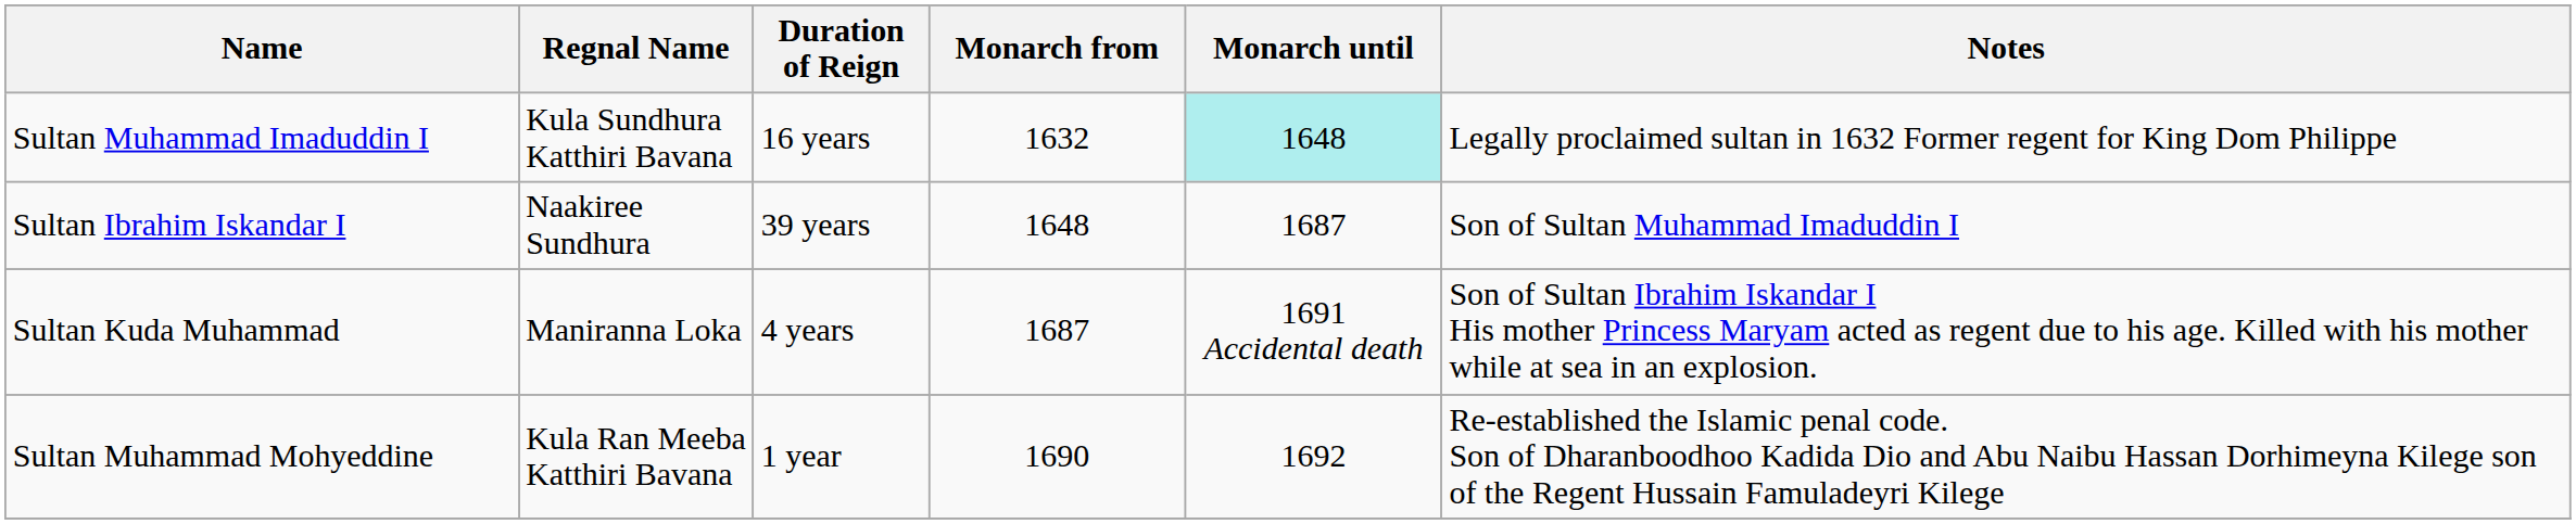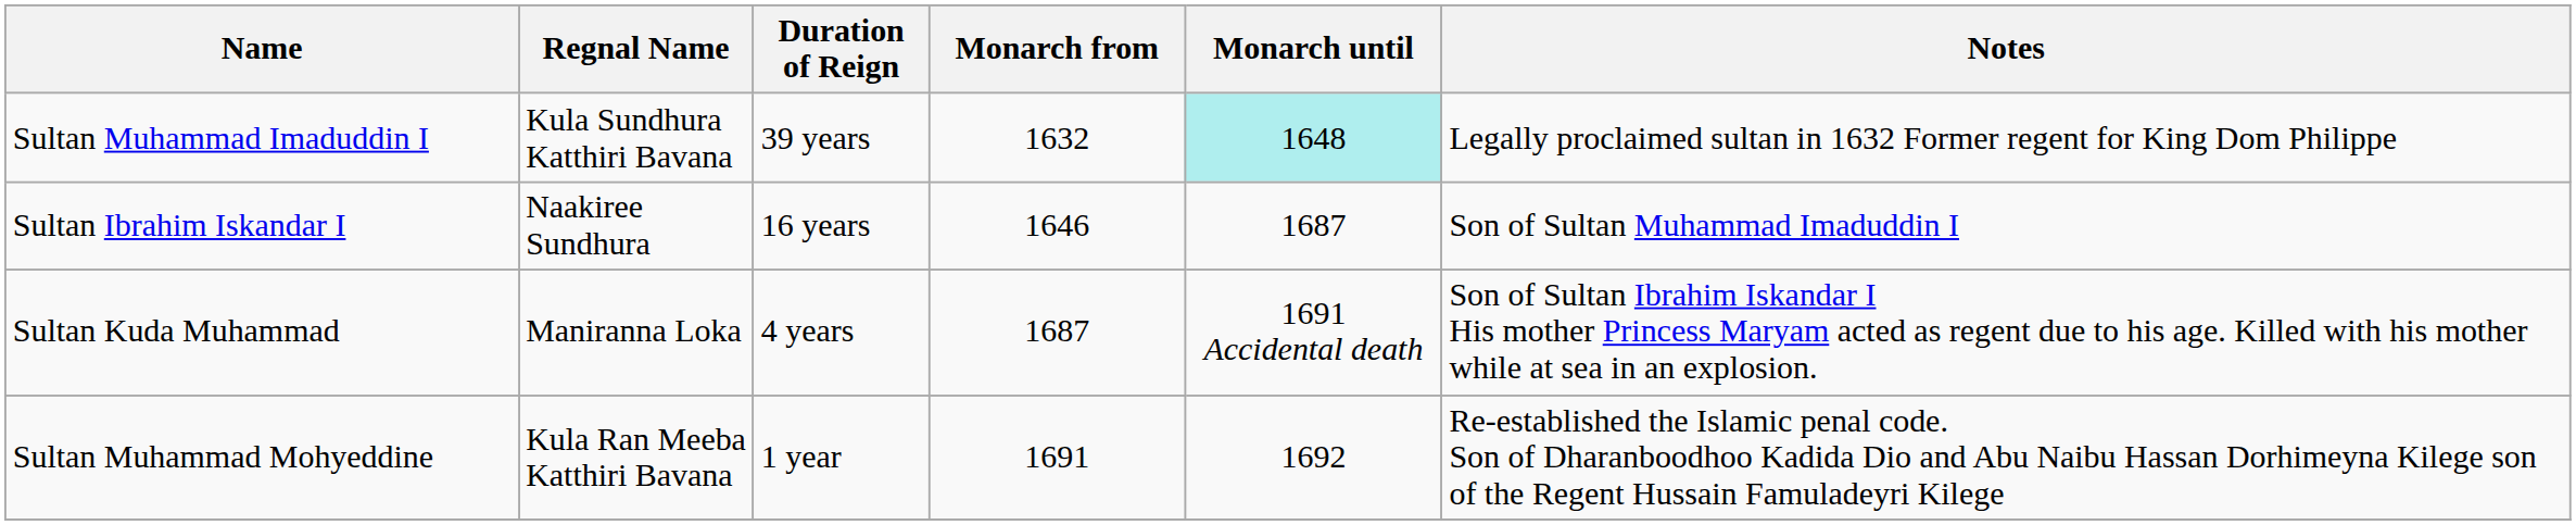Sultan Muhammad Imaduddin I | Duration of Reign: 16 years -> 39 years
Sultan Ibrahim Iskandar I | Duration of Reign: 39 years -> 16 years
Sultan Ibrahim Iskandar I | Monarch from: 1648 -> 1646
Sultan Muhammad Mohyeddine | Monarch from: 1690 -> 1691
